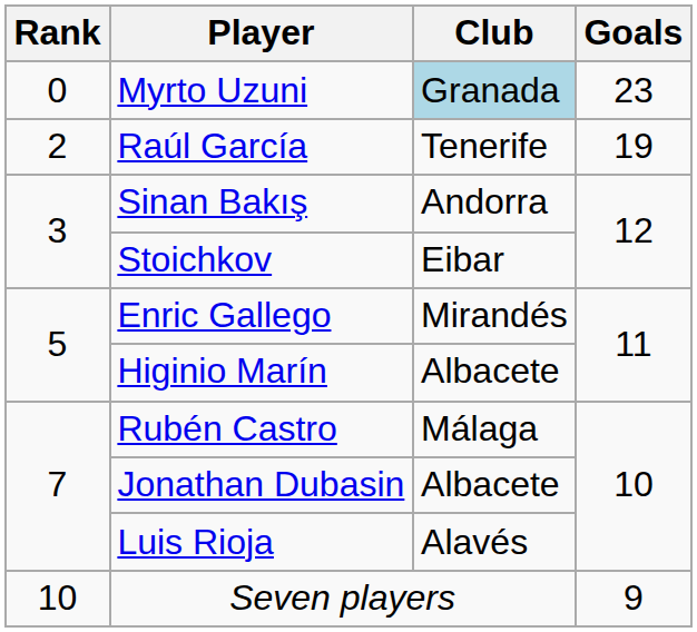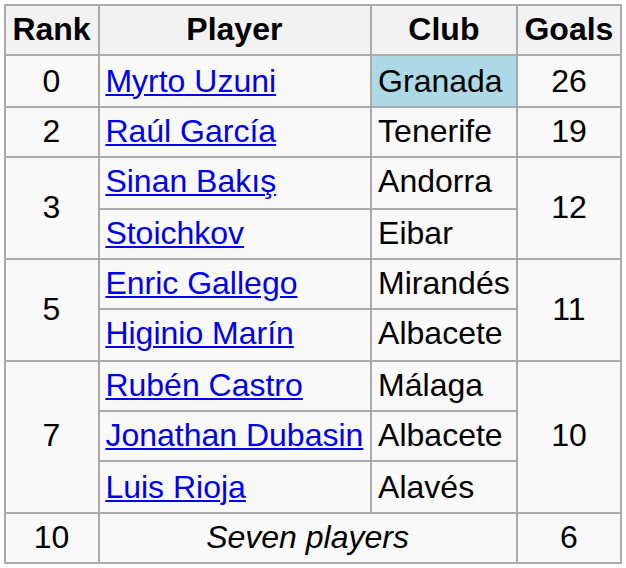Myrto Uzuni | Goals: 23 -> 26
Seven players | Goals: 9 -> 6
